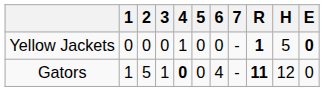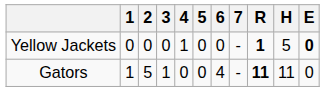Gators | 4: bold -> normal
Gators | H: 12 -> 11
